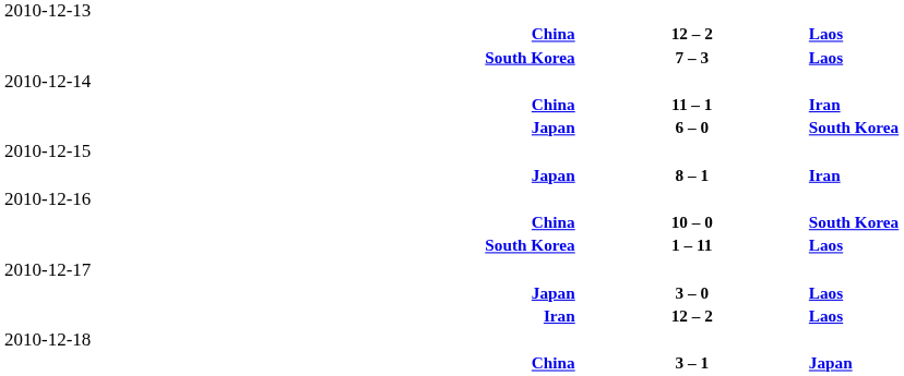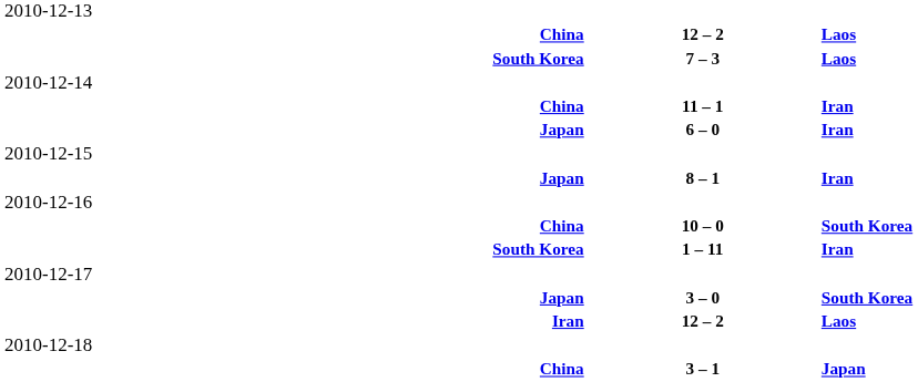Japan / 6 – 0 | column 3: South Korea -> Iran
South Korea / 1 – 11 | column 3: Laos -> Iran
Japan / 3 – 0 | column 3: Laos -> South Korea
